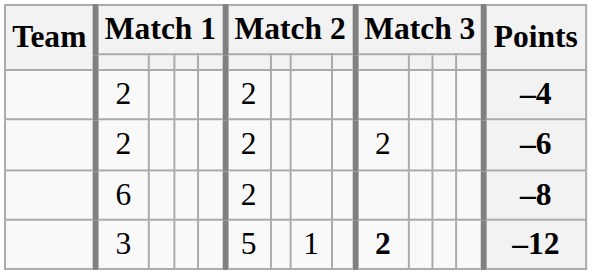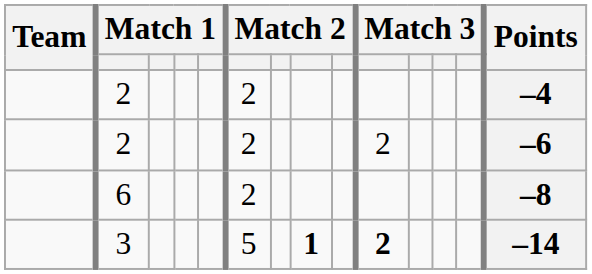3 | column 8: normal -> bold
3 | Points: –12 -> –14
